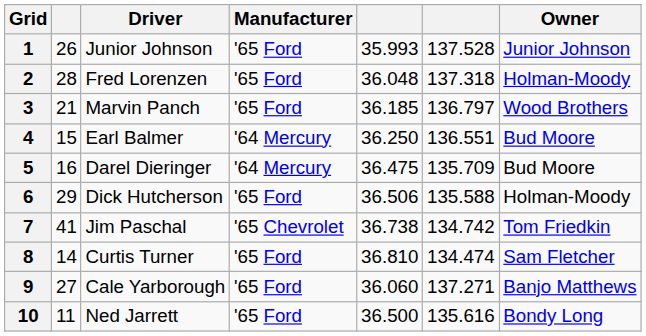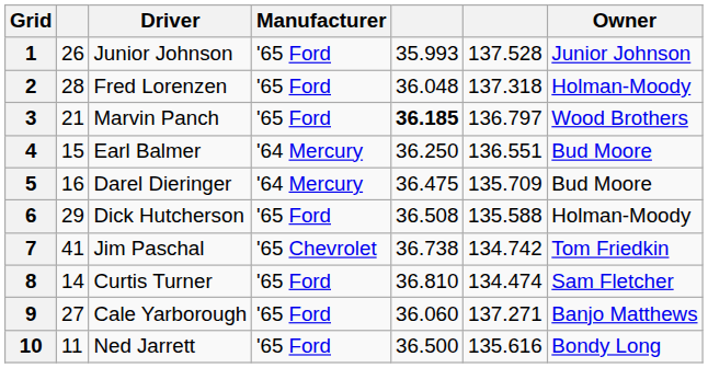3 | column 5: normal -> bold
6 | column 5: 36.506 -> 36.508
